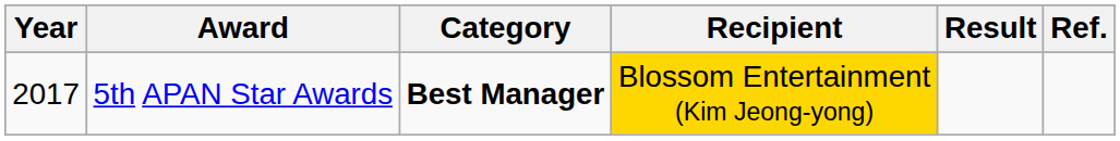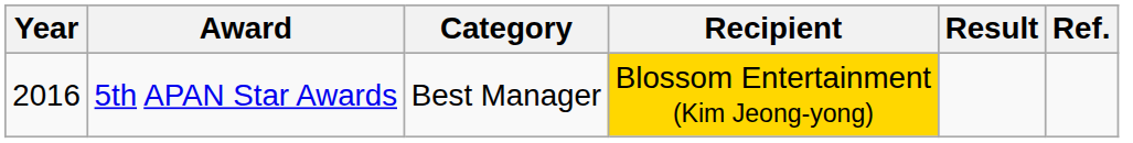5th APAN Star Awards | Year: 2017 -> 2016
5th APAN Star Awards | Category: bold -> normal
